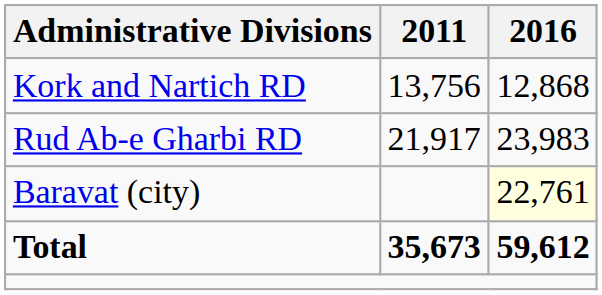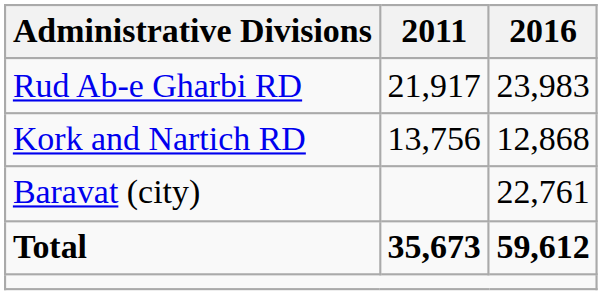rows swapped: Kork and Nartich RD <-> Rud Ab-e Gharbi RD
Baravat (city) | 2016: lightyellow background -> no background
